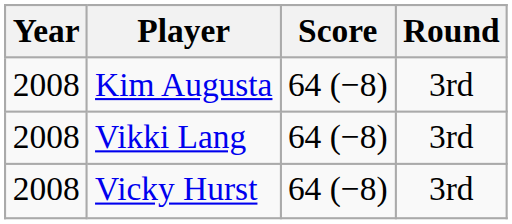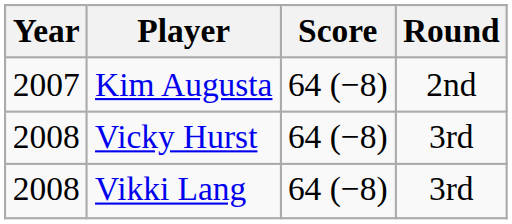Kim Augusta | Year: 2008 -> 2007
Kim Augusta | Round: 3rd -> 2nd
rows swapped: Vikki Lang <-> Vicky Hurst
